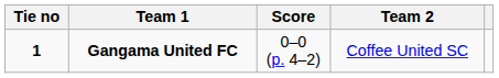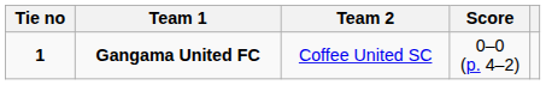columns swapped: Score <-> Team 2
